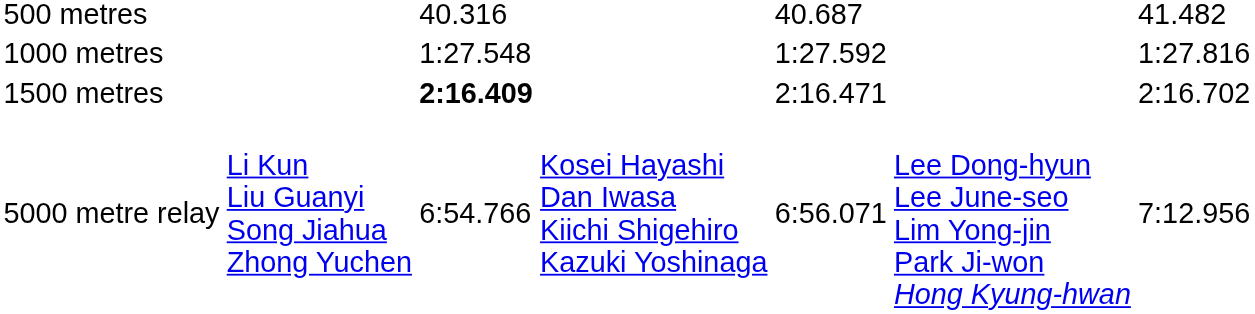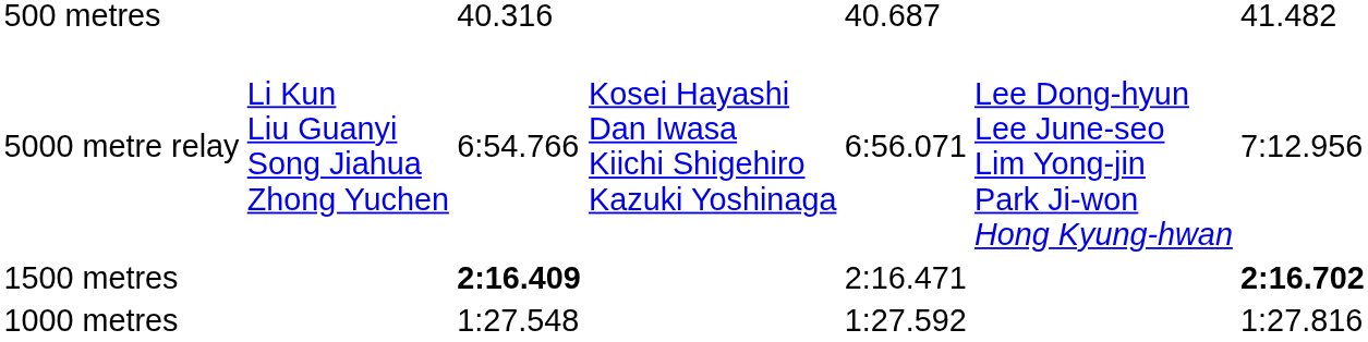rows swapped: 1000 metres <-> 5000 metre relay
1500 metres | column 7: normal -> bold
